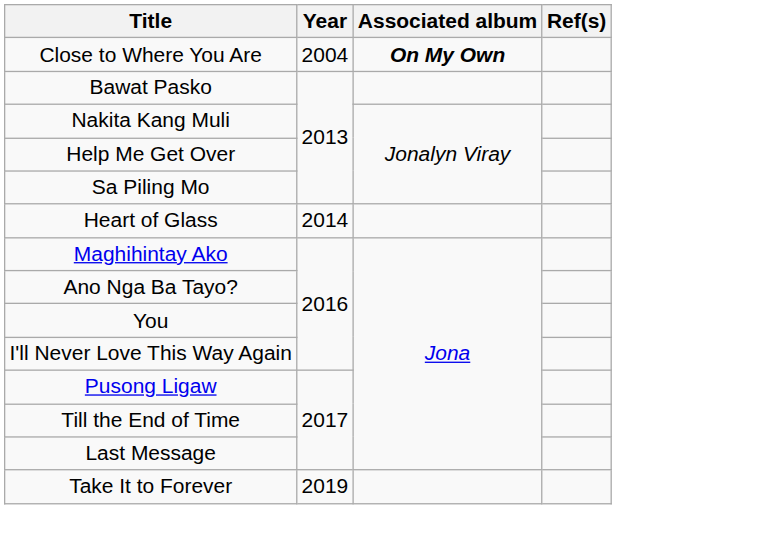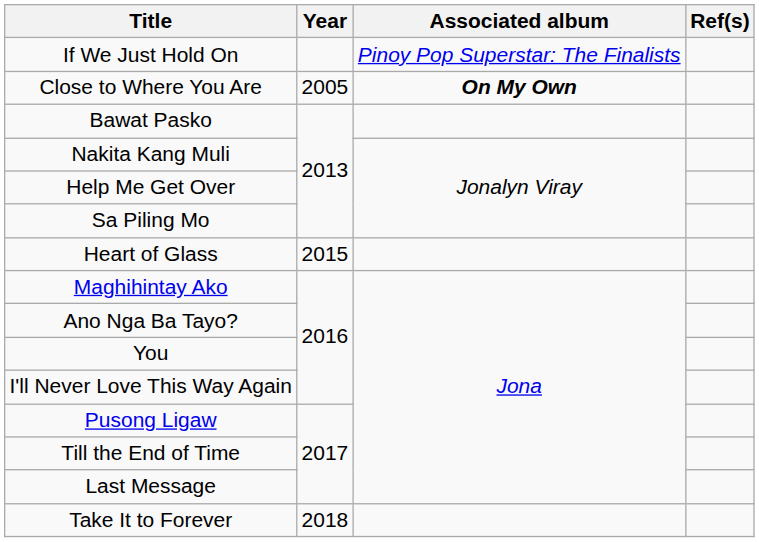+ row: If We Just Hold On | Pinoy Pop Superstar: The Finalists
Close to Where You Are | Year: 2004 -> 2005
Heart of Glass | Year: 2014 -> 2015
Take It to Forever | Year: 2019 -> 2018
